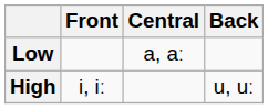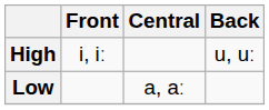rows swapped: High <-> Low
